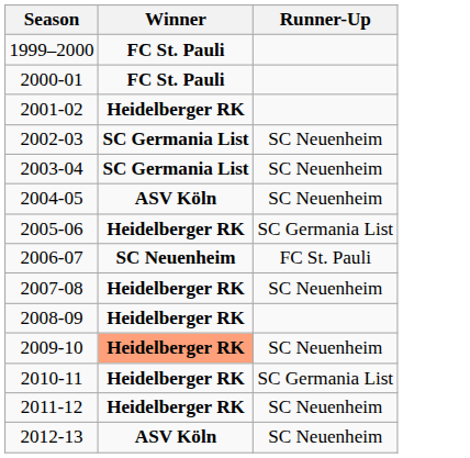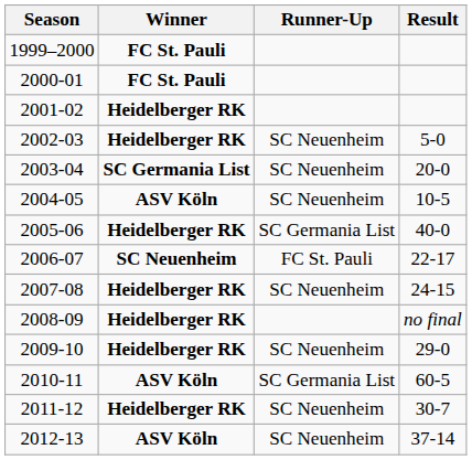+ column: Result | 5-0 | 20-0 | 10-5 | 40-0 | 22-17 | 24-15 | no final | 29-0 | 60-5 | 30-7 | 37-14
2002-03 | Winner: SC Germania List -> Heidelberger RK
2009-10 | Winner: lightsalmon background -> no background
2010-11 | Winner: Heidelberger RK -> ASV Köln
